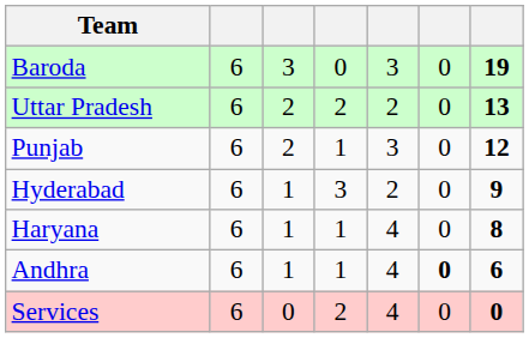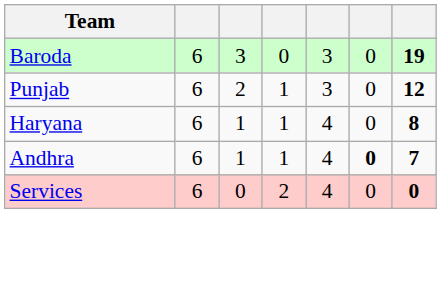- row: Uttar Pradesh | 6 | 2 | 2 | 2 | 0 | 13
- row: Hyderabad | 6 | 1 | 3 | 2 | 0 | 9
Andhra | column 7: 6 -> 7
